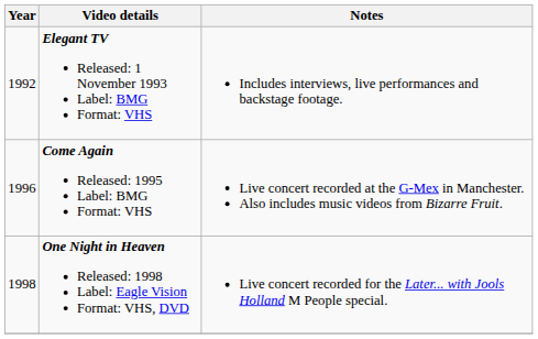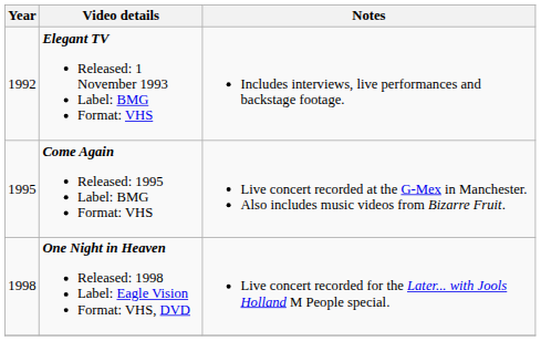Come Again Released: 1995 Label: BMG Format: VHS | Year: 1996 -> 1995
